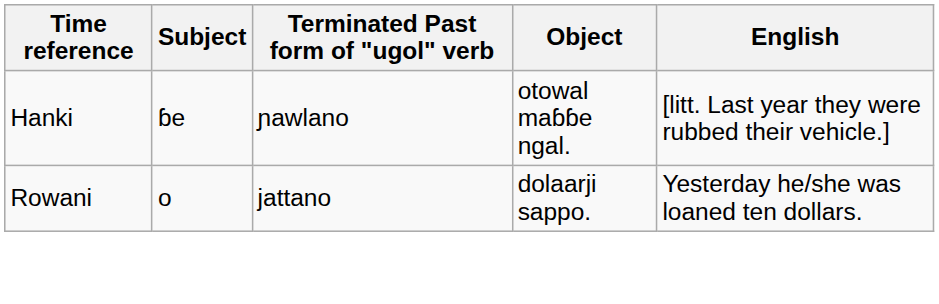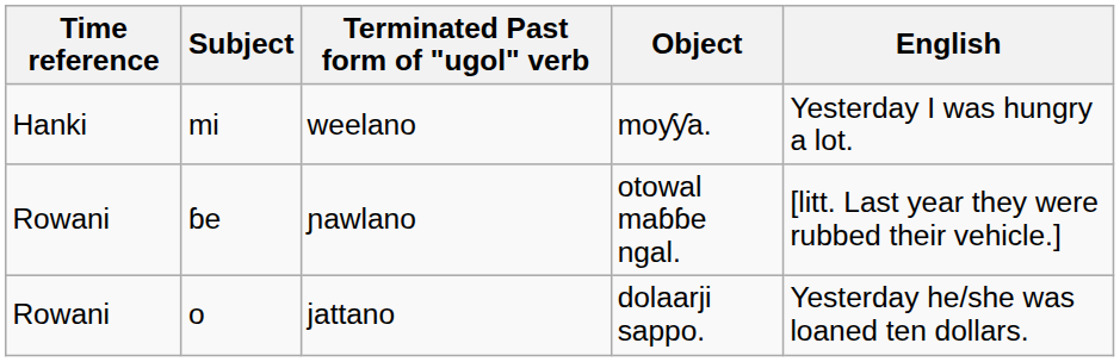+ row: Hanki | mi | weelano | moƴƴa. | Yesterday I was hungry a lot.
ɓe | Time reference: Hanki -> Rowani
